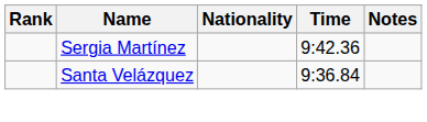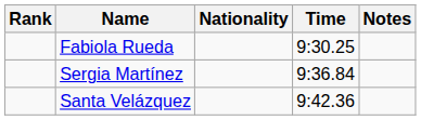+ row: Fabiola Rueda | 9:30.25
Sergia Martínez | Time: 9:42.36 -> 9:36.84
Santa Velázquez | Time: 9:36.84 -> 9:42.36
